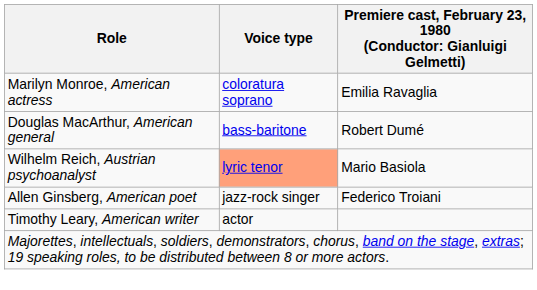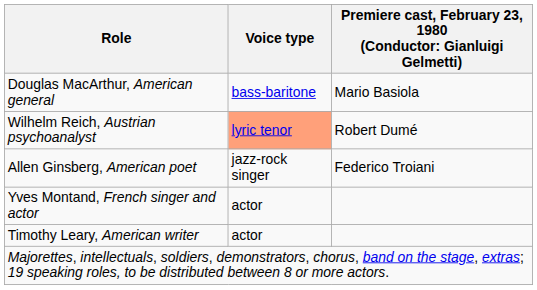- row: Marilyn Monroe, American actress | coloratura soprano | Emilia Ravaglia
Douglas MacArthur, American general | column 3: Robert Dumé -> Mario Basiola
Wilhelm Reich, Austrian psychoanalyst | column 3: Mario Basiola -> Robert Dumé
+ row: Yves Montand, French singer and actor | actor
